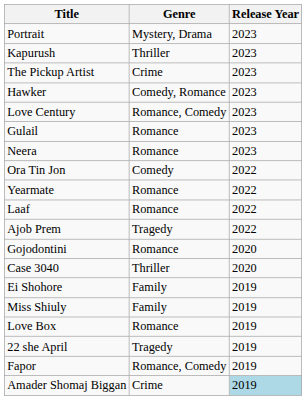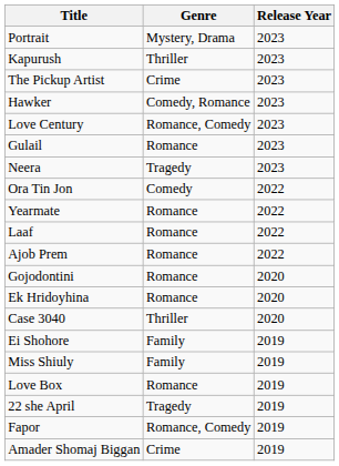Neera | Genre: Romance -> Tragedy
Ajob Prem | Genre: Tragedy -> Romance
+ row: Ek Hridoyhina | Romance | 2020
Amader Shomaj Biggan | Release Year: lightblue background -> no background
